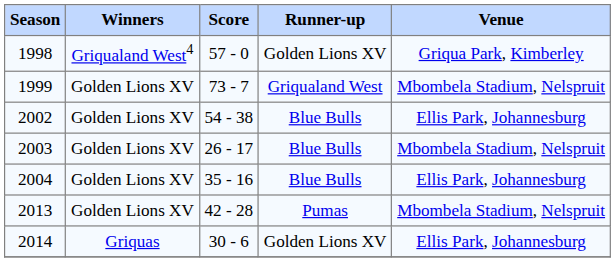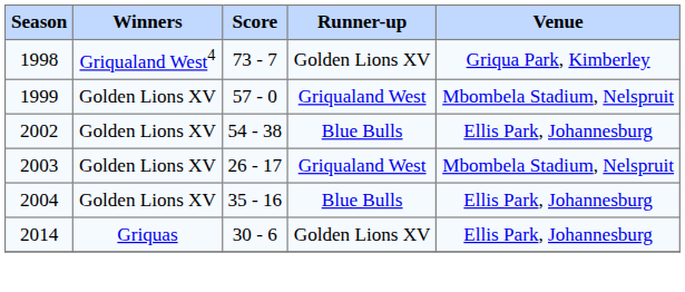1998 | Score: 57 - 0 -> 73 - 7
1999 | Score: 73 - 7 -> 57 - 0
2003 | Runner-up: Blue Bulls -> Griqualand West
- row: 2013 | Golden Lions XV | 42 - 28 | Pumas | Mbombela Stadium, Nelspruit
